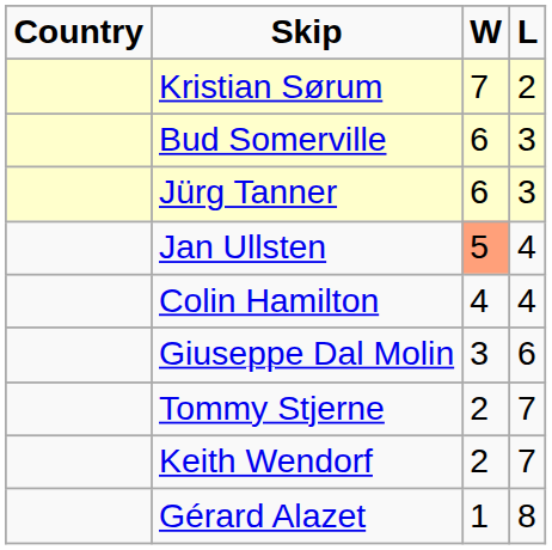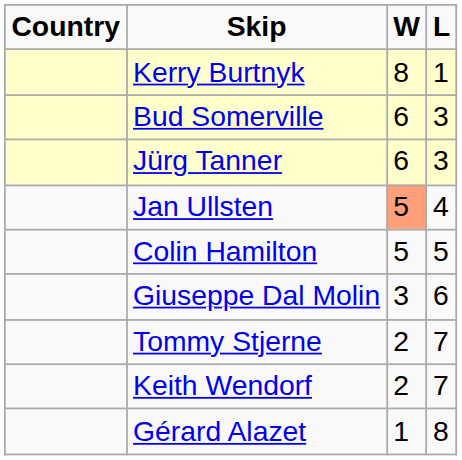+ row: Kerry Burtnyk | 8 | 1
- row: Kristian Sørum | 7 | 2
Colin Hamilton | W: 4 -> 5
Colin Hamilton | L: 4 -> 5
